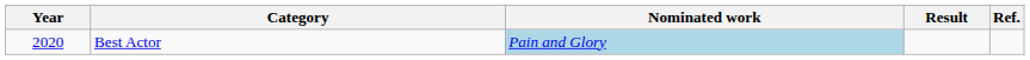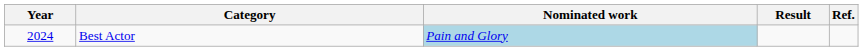Best Actor | Year: 2020 -> 2024
